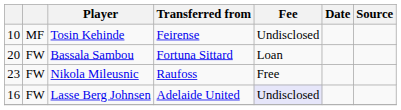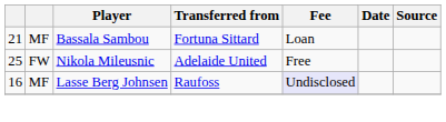- row: 10 | MF | Tosin Kehinde | Feirense | Undisclosed
Bassala Sambou | column 1: 20 -> 21
Bassala Sambou | column 2: FW -> MF
Nikola Mileusnic | column 1: 23 -> 25
Nikola Mileusnic | Transferred from: Raufoss -> Adelaide United
Lasse Berg Johnsen | column 2: FW -> MF
Lasse Berg Johnsen | Transferred from: Adelaide United -> Raufoss
